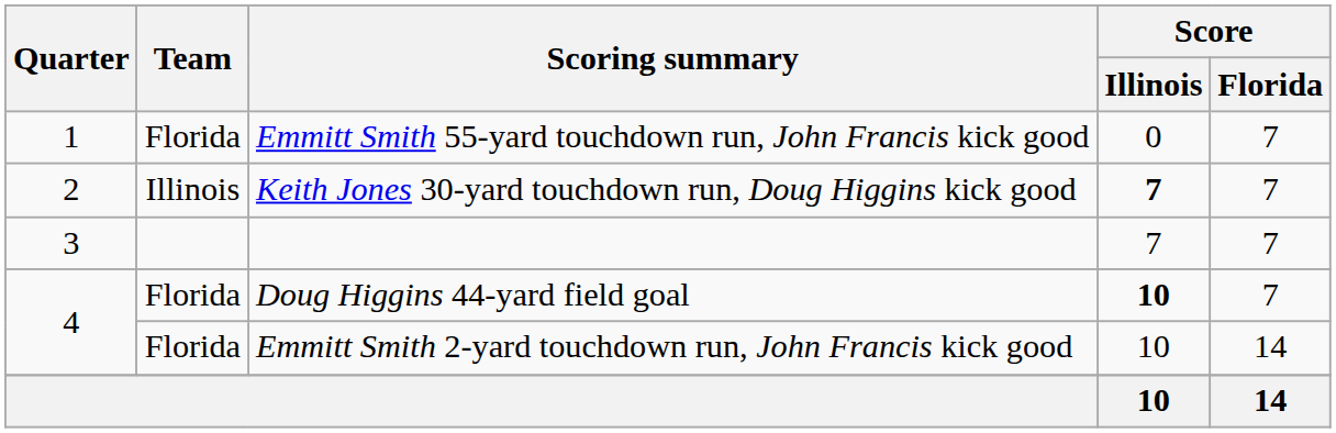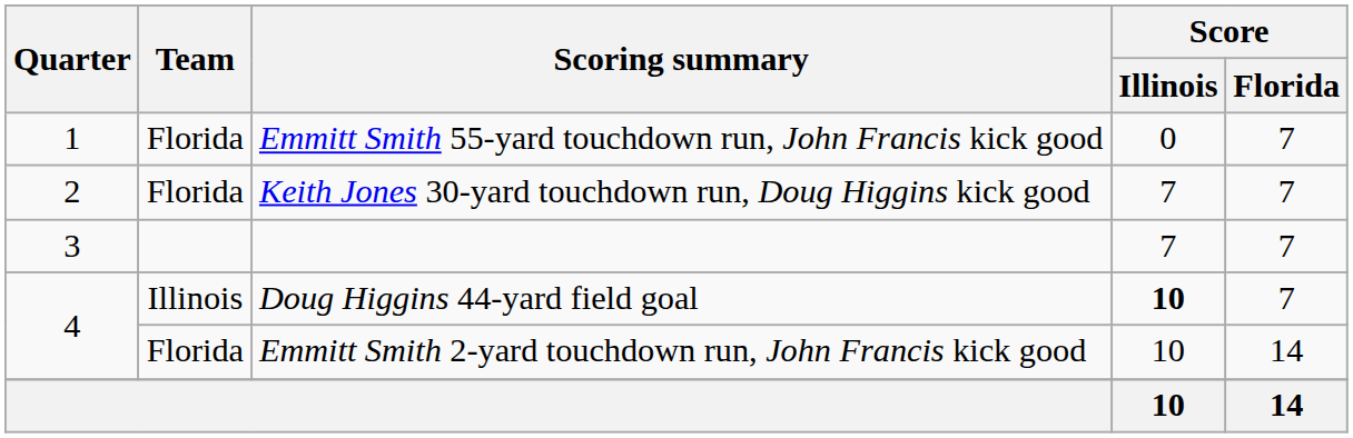Keith Jones 30-yard touchdown run, Doug Higgins kick good | Team: Illinois -> Florida
Keith Jones 30-yard touchdown run, Doug Higgins kick good | Score / Illinois: bold -> normal
Doug Higgins 44-yard field goal | Team: Florida -> Illinois
